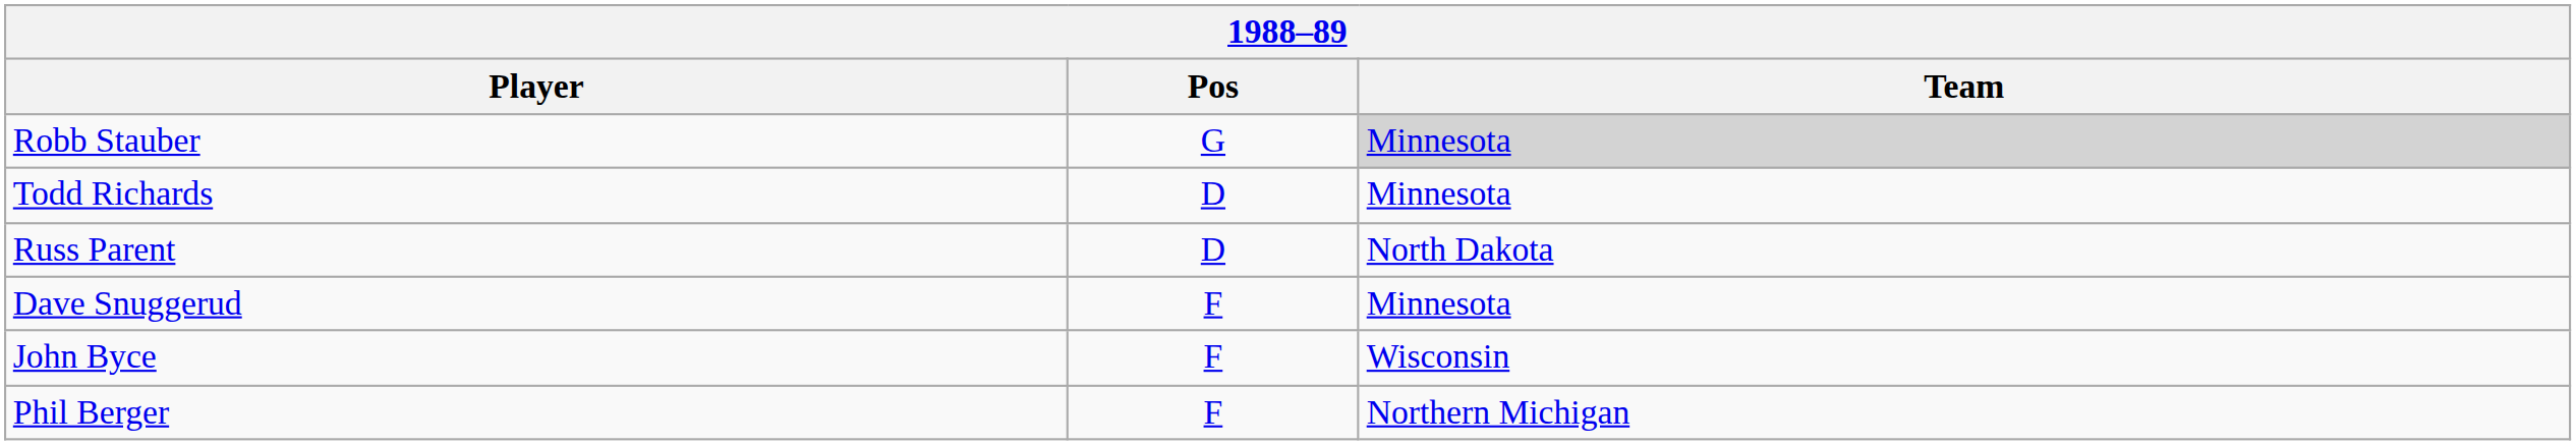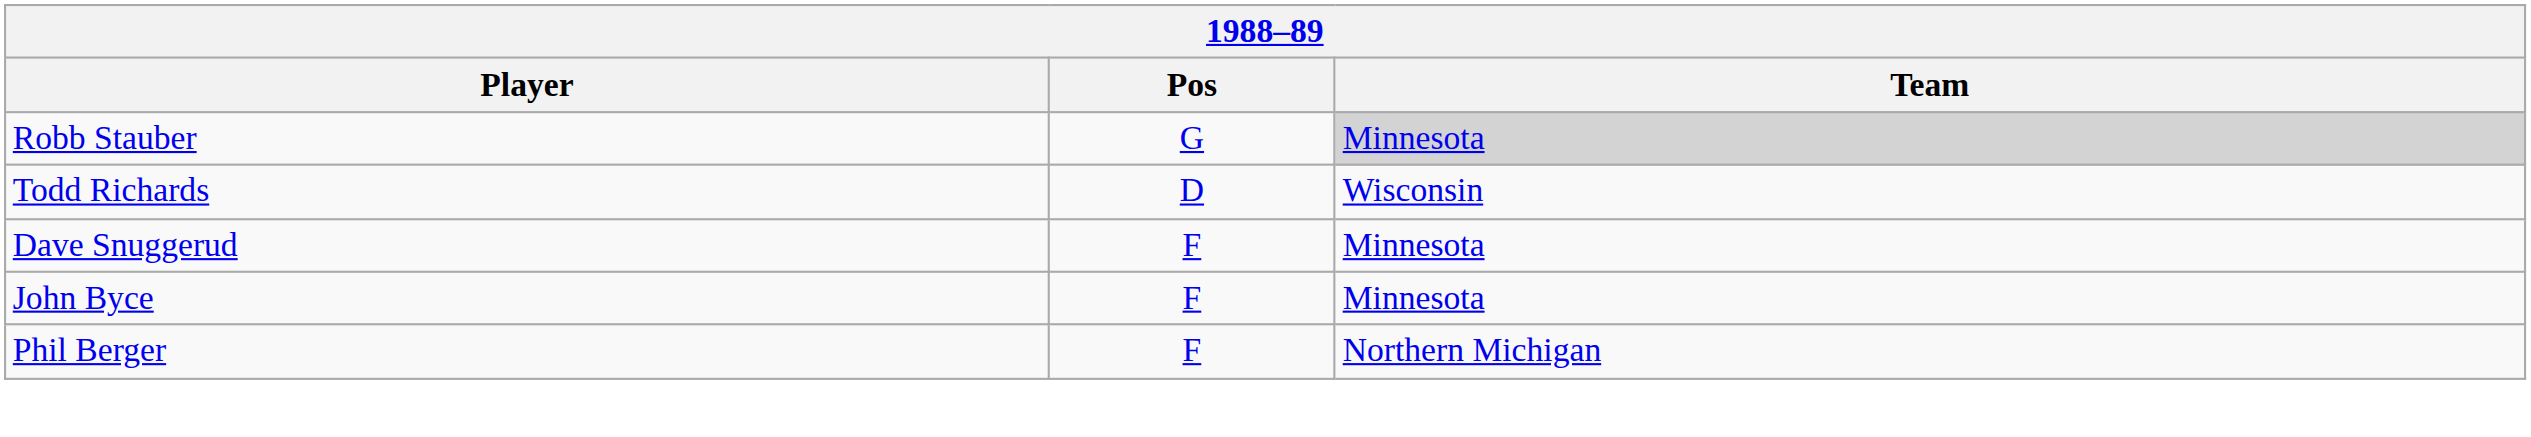Todd Richards | Team: Minnesota -> Wisconsin
- row: Russ Parent | D | North Dakota
John Byce | Team: Wisconsin -> Minnesota
